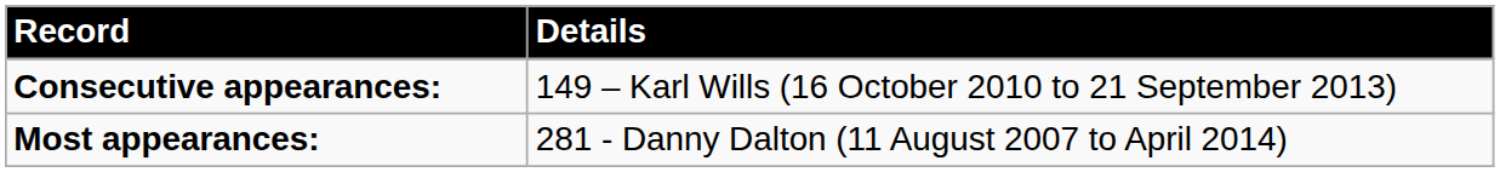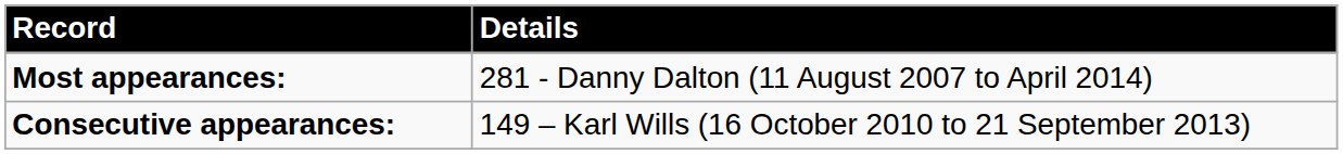rows swapped: Most appearances: <-> Consecutive appearances:
